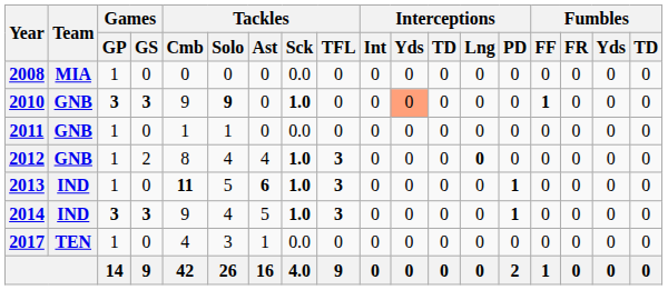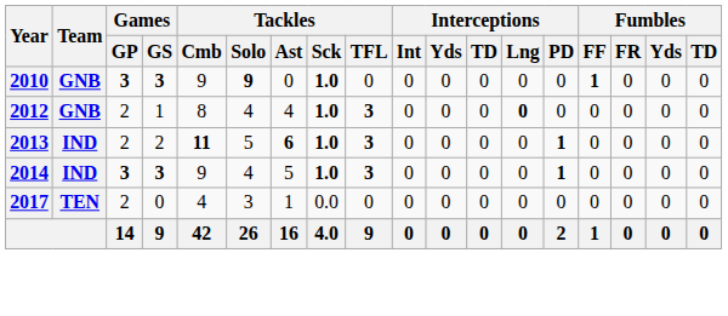- row: 2008 | MIA | 1 | 0 | 0 | 0 | 0 | 0.0 | 0 | 0 | 0 | 0 | 0 | 0 | 0 | 0 | 0 | 0
2010 | Interceptions / Yds: lightsalmon background -> no background
- row: 2011 | GNB | 1 | 0 | 1 | 1 | 0 | 0.0 | 0 | 0 | 0 | 0 | 0 | 0 | 0 | 0 | 0 | 0
2012 | Games / GP: 1 -> 2
2012 | Games / GS: 2 -> 1
2013 | Games / GP: 1 -> 2
2013 | Games / GS: 0 -> 2
2017 | Games / GP: 1 -> 2
